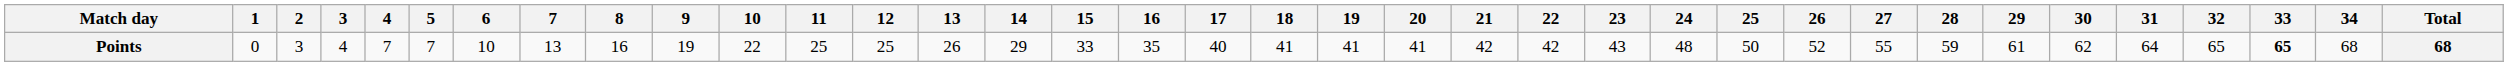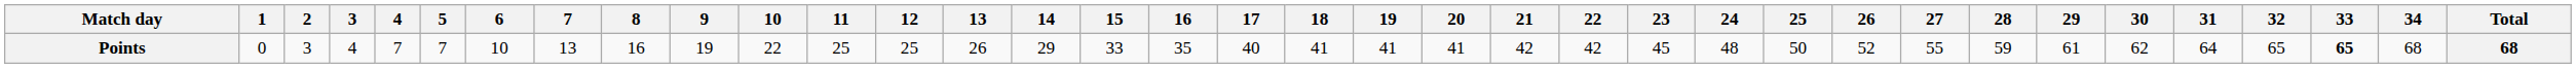Points | 23: 43 -> 45
